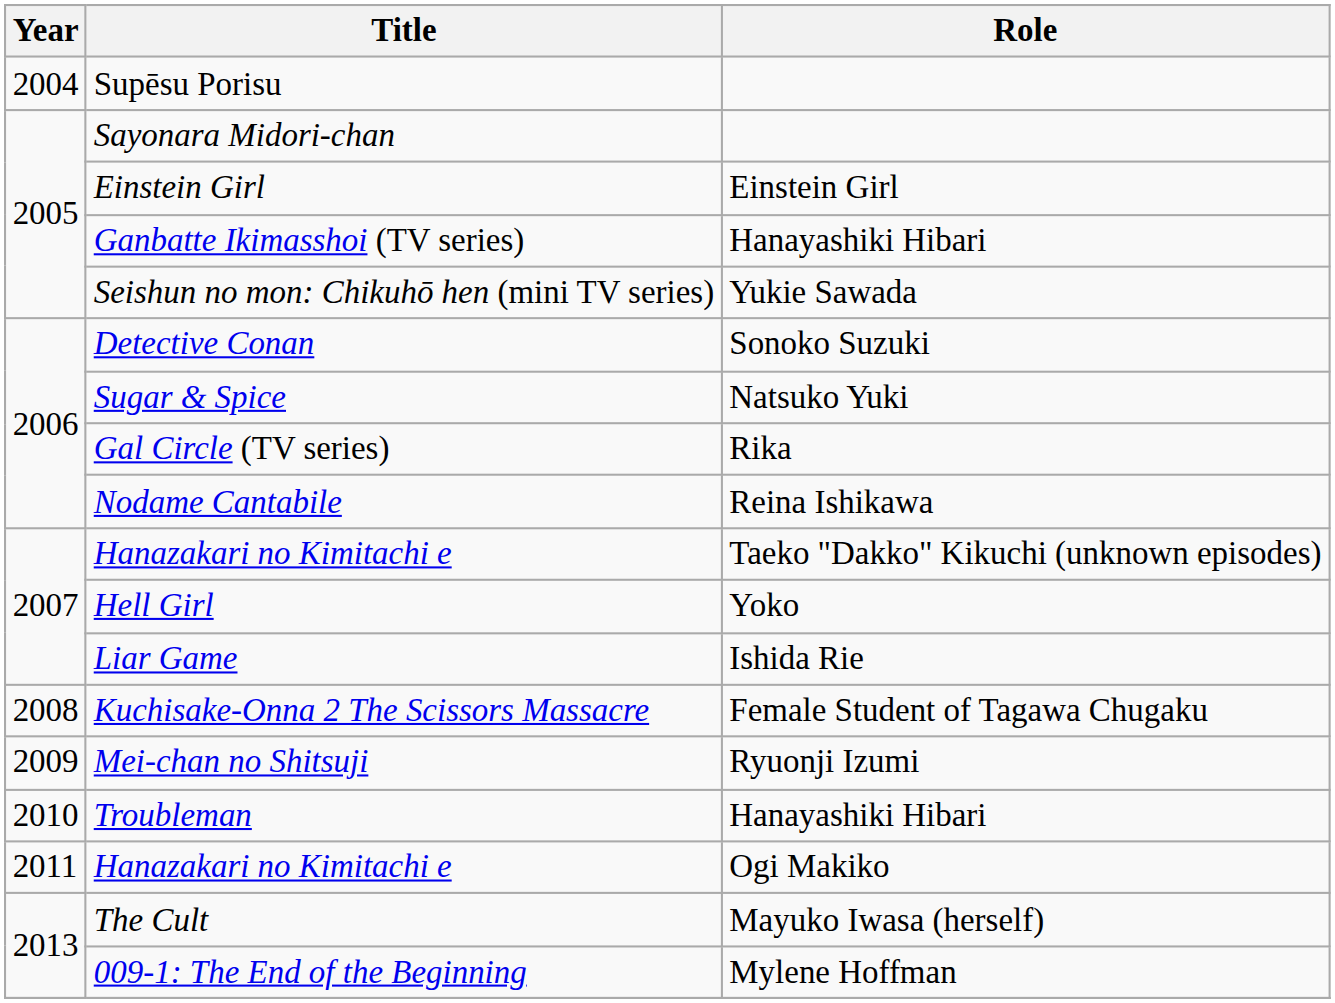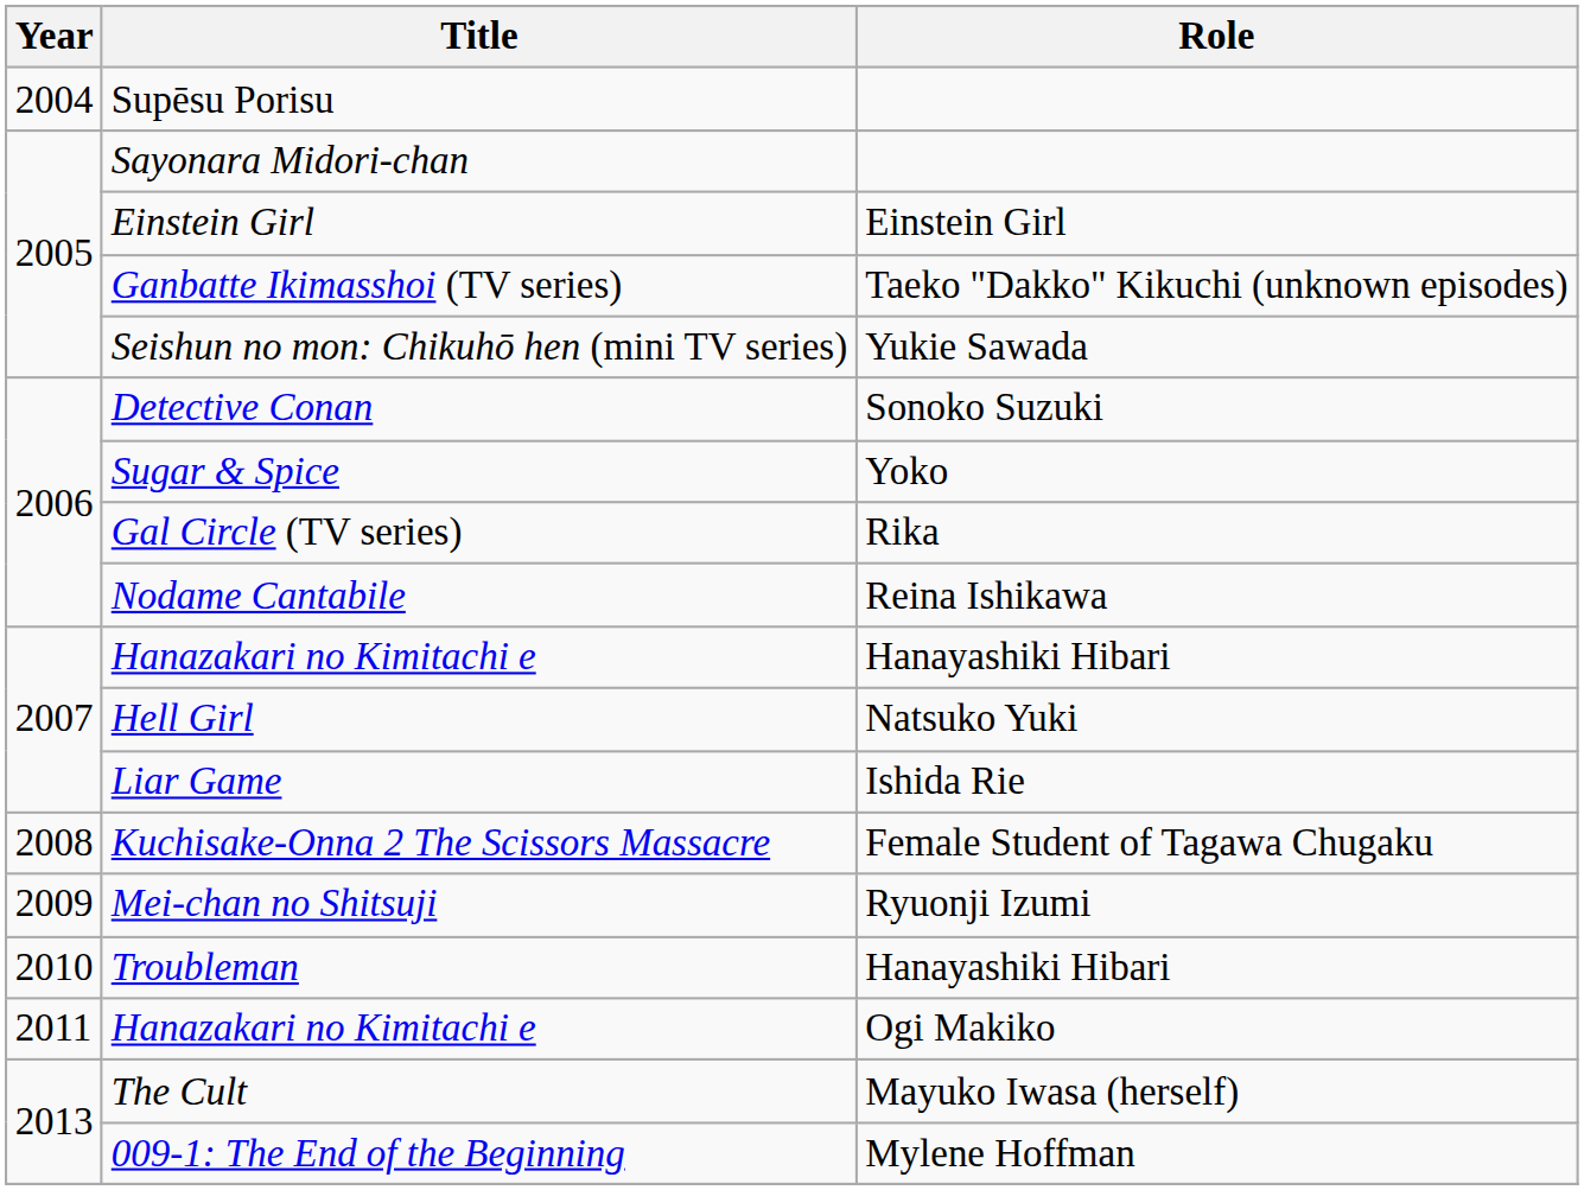Ganbatte Ikimasshoi (TV series) | Role: Hanayashiki Hibari -> Taeko "Dakko" Kikuchi (unknown episodes)
Sugar & Spice | Role: Natsuko Yuki -> Yoko
2007 / Hanazakari no Kimitachi e | Role: Taeko "Dakko" Kikuchi (unknown episodes) -> Hanayashiki Hibari
Hell Girl | Role: Yoko -> Natsuko Yuki
